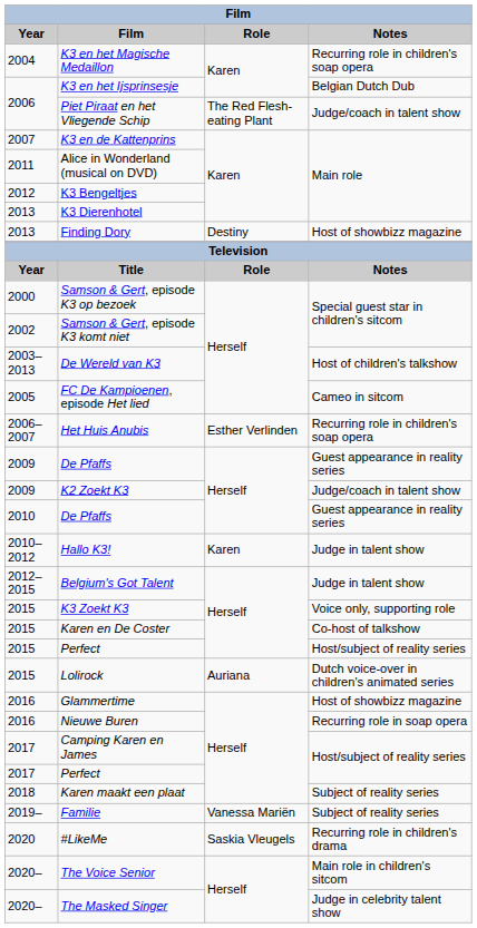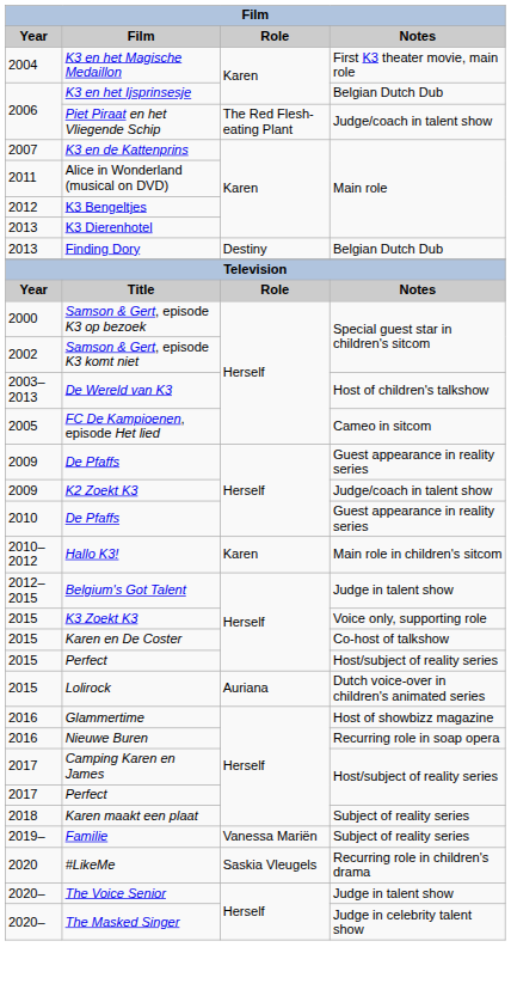K3 en het Magische Medaillon | Notes: Recurring role in children's soap opera -> First K3 theater movie, main role
Finding Dory | Notes: Host of showbizz magazine -> Belgian Dutch Dub
- row: 2006–2007 | Het Huis Anubis | Esther Verlinden | Recurring role in children's soap opera
Hallo K3! | Notes: Judge in talent show -> Main role in children's sitcom
The Voice Senior | Notes: Main role in children's sitcom -> Judge in talent show
